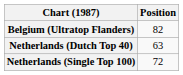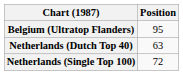Belgium (Ultratop Flanders) | Position: 82 -> 95
